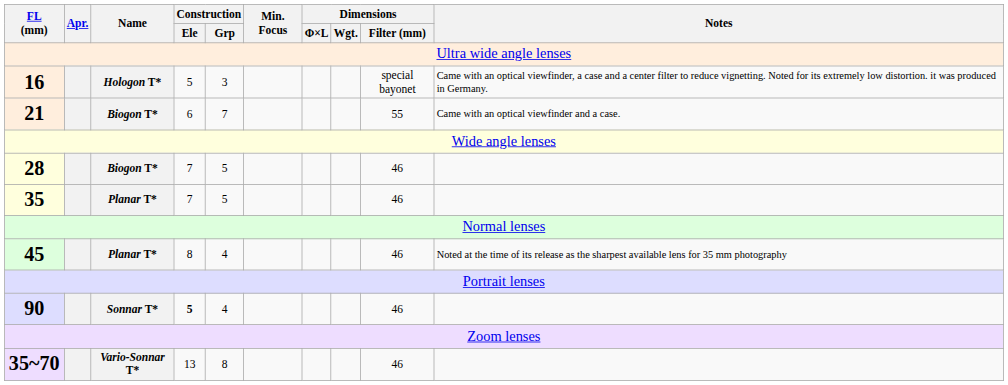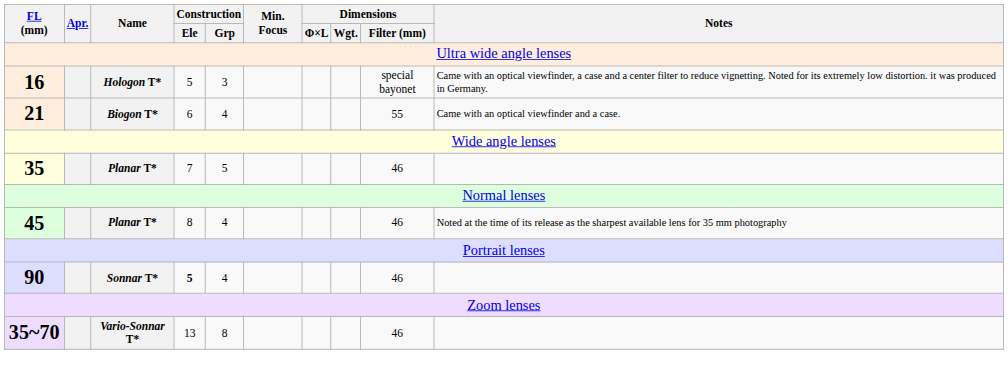21 | Construction / Grp: 7 -> 4
- row: 28 | Biogon T* | 7 | 5 | 46
